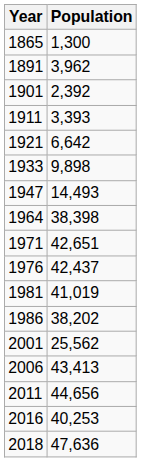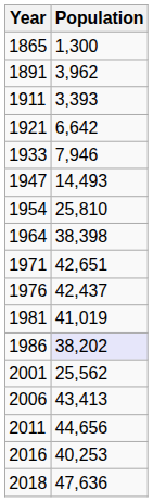- row: 1901 | 2,392
1933 | Population: 9,898 -> 7,946
+ row: 1954 | 25,810
1986 | Population: no background -> lavender background
